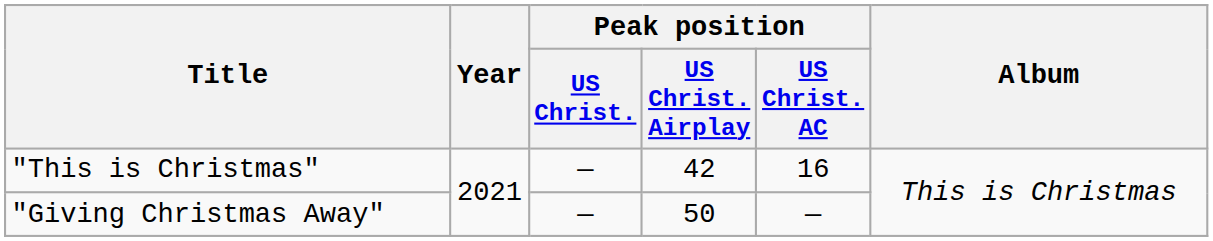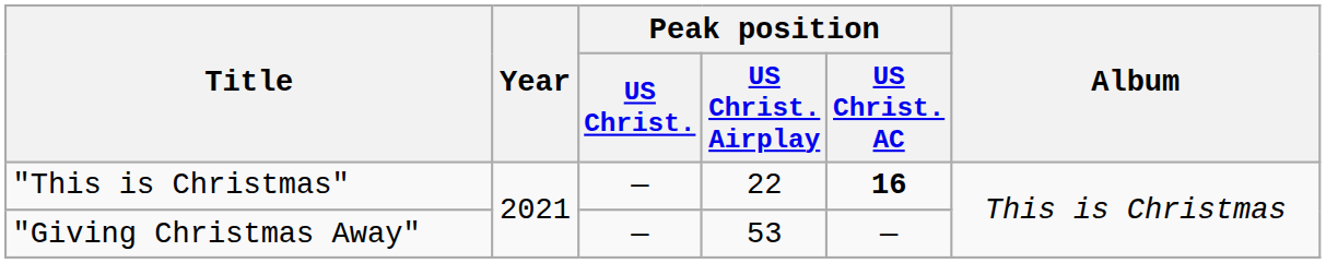"This is Christmas" | Peak position / US Christ. Airplay: 42 -> 22
"This is Christmas" | Peak position / US Christ. AC: normal -> bold
"Giving Christmas Away" | Peak position / US Christ. Airplay: 50 -> 53
